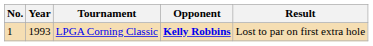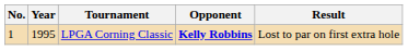LPGA Corning Classic | Year: 1993 -> 1995
